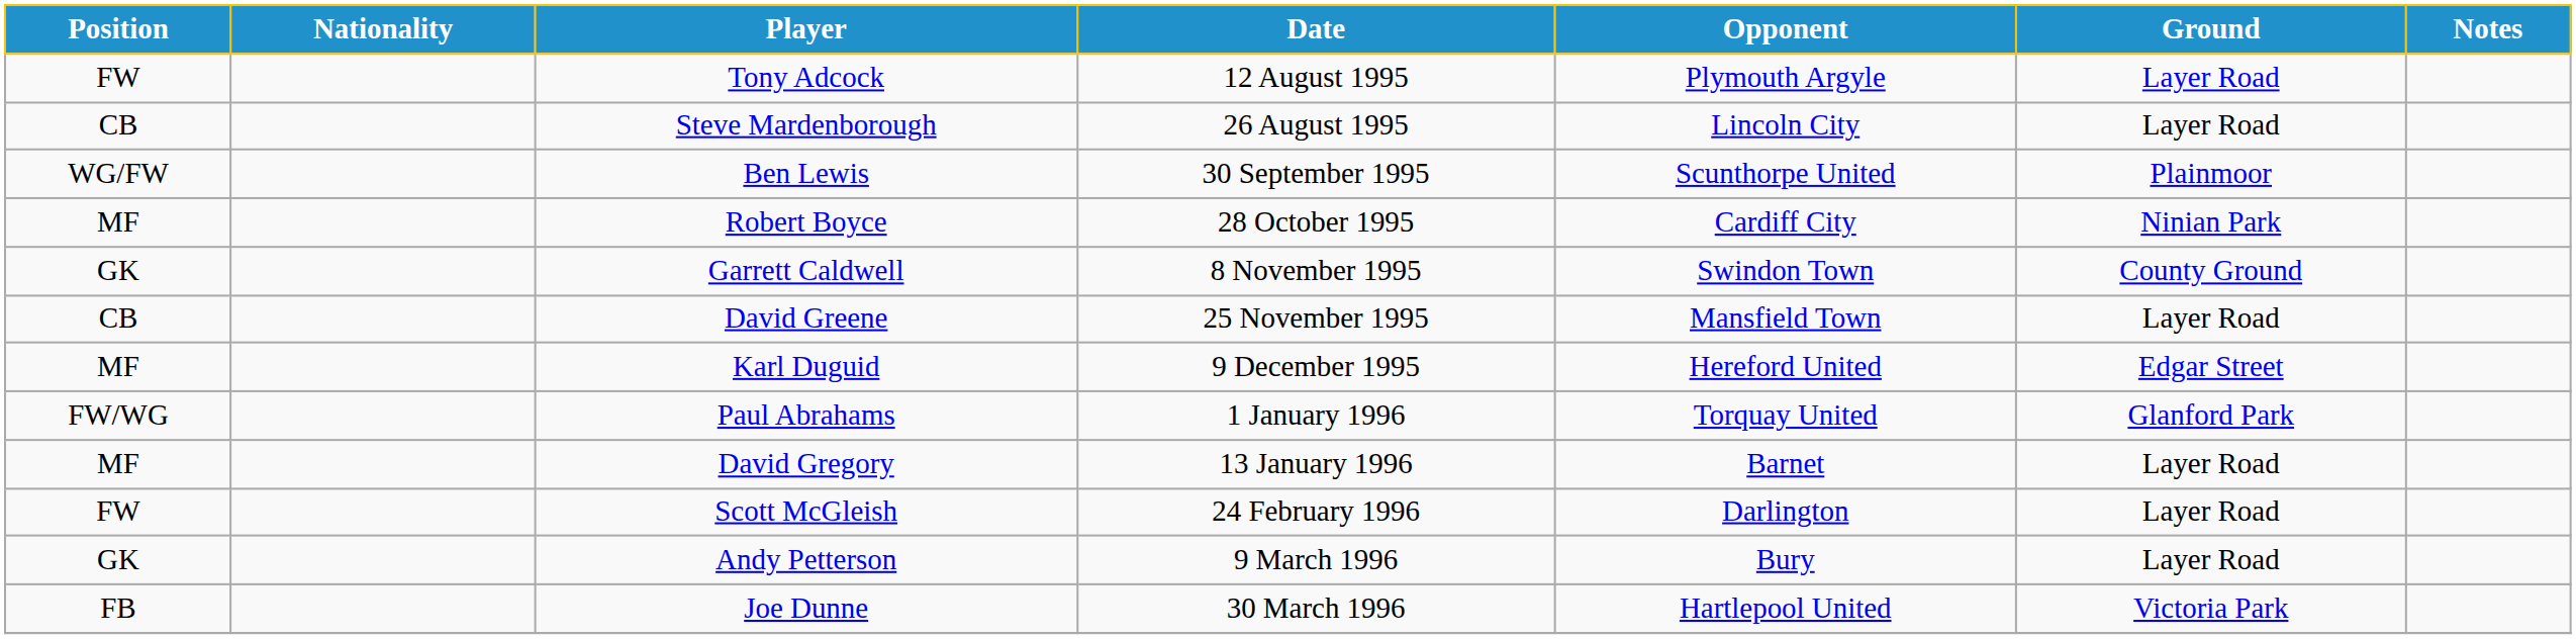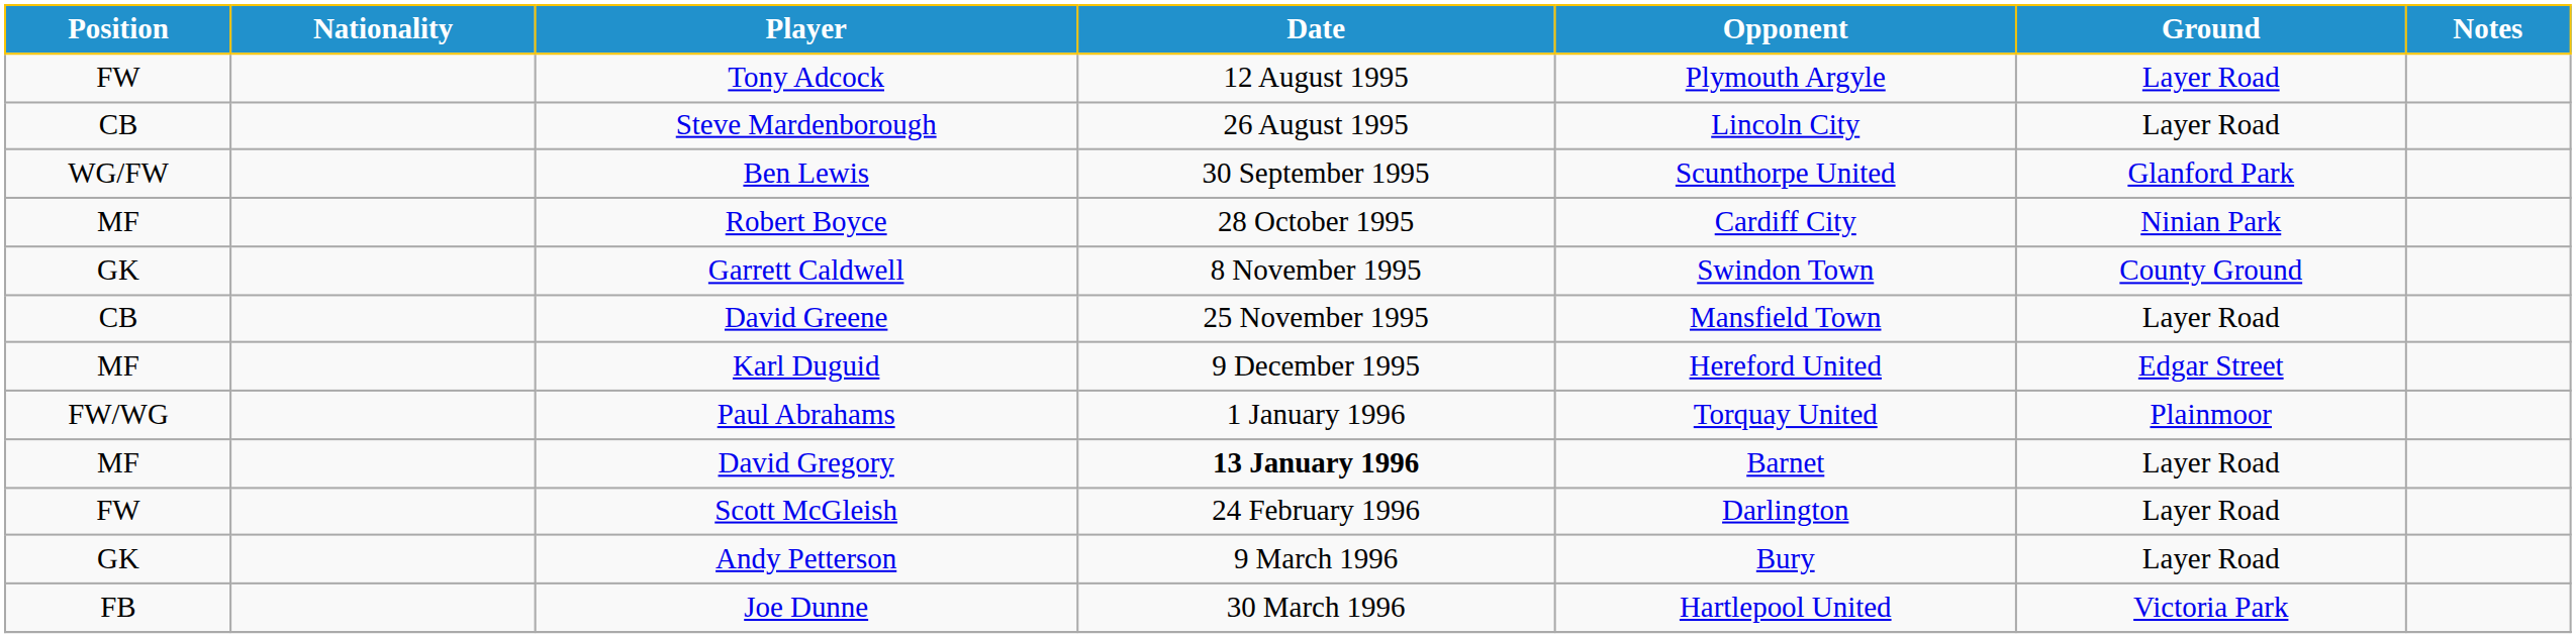Ben Lewis | Ground: Plainmoor -> Glanford Park
Paul Abrahams | Ground: Glanford Park -> Plainmoor
David Gregory | Date: normal -> bold
